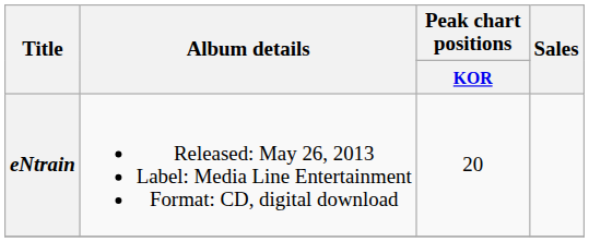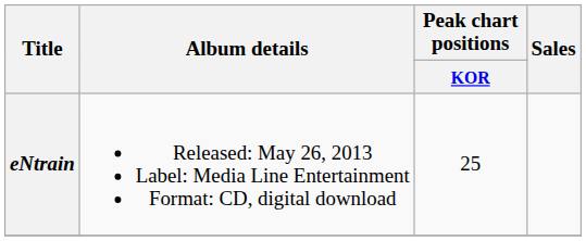eNtrain | Peak chart positions / KOR: 20 -> 25
